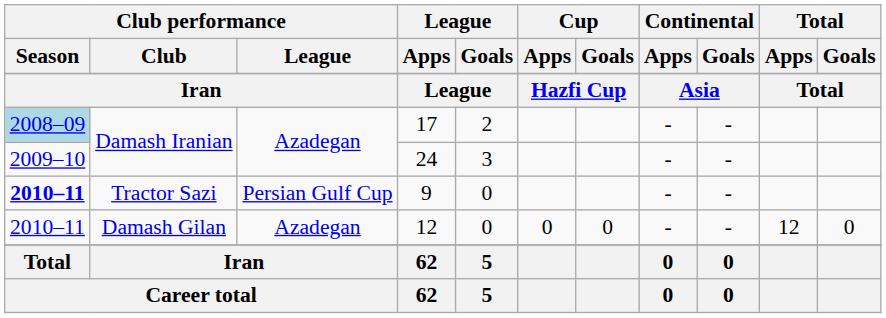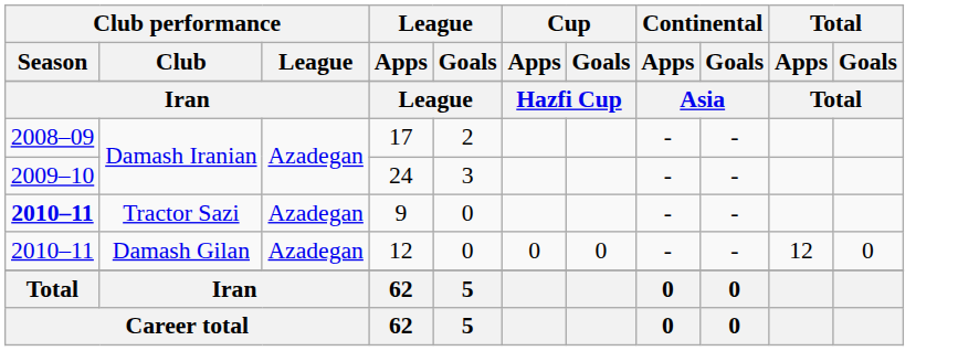17 | Club performance / Season: lightblue background -> no background
9 | Club performance / League: Persian Gulf Cup -> Azadegan
